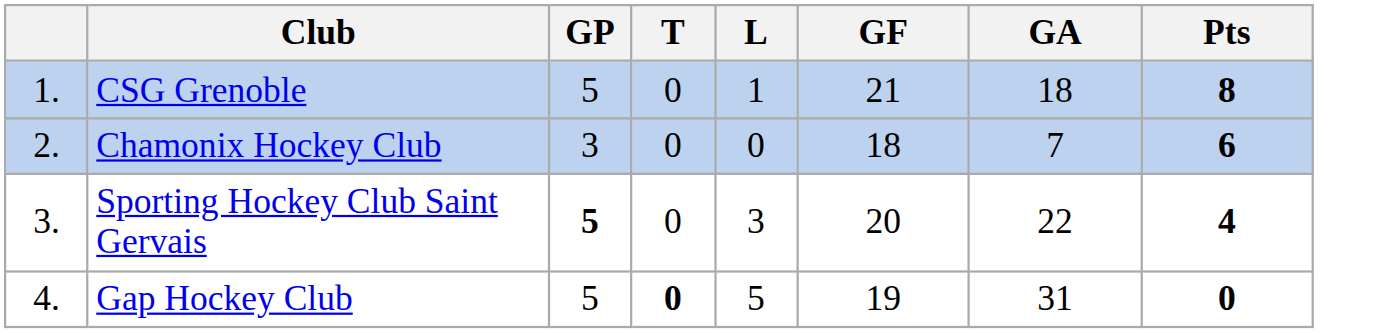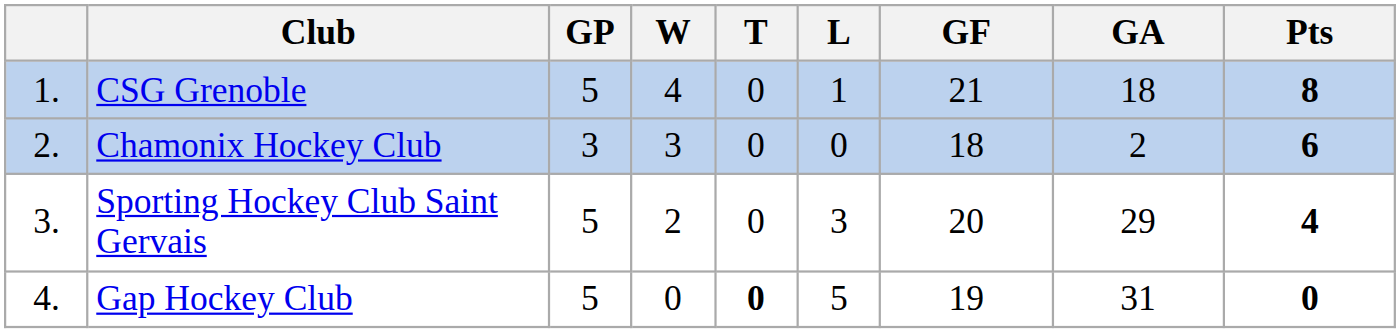+ column: W | 4 | 3 | 2 | 0
Chamonix Hockey Club | GA: 7 -> 2
Sporting Hockey Club Saint Gervais | GP: bold -> normal
Sporting Hockey Club Saint Gervais | GA: 22 -> 29
